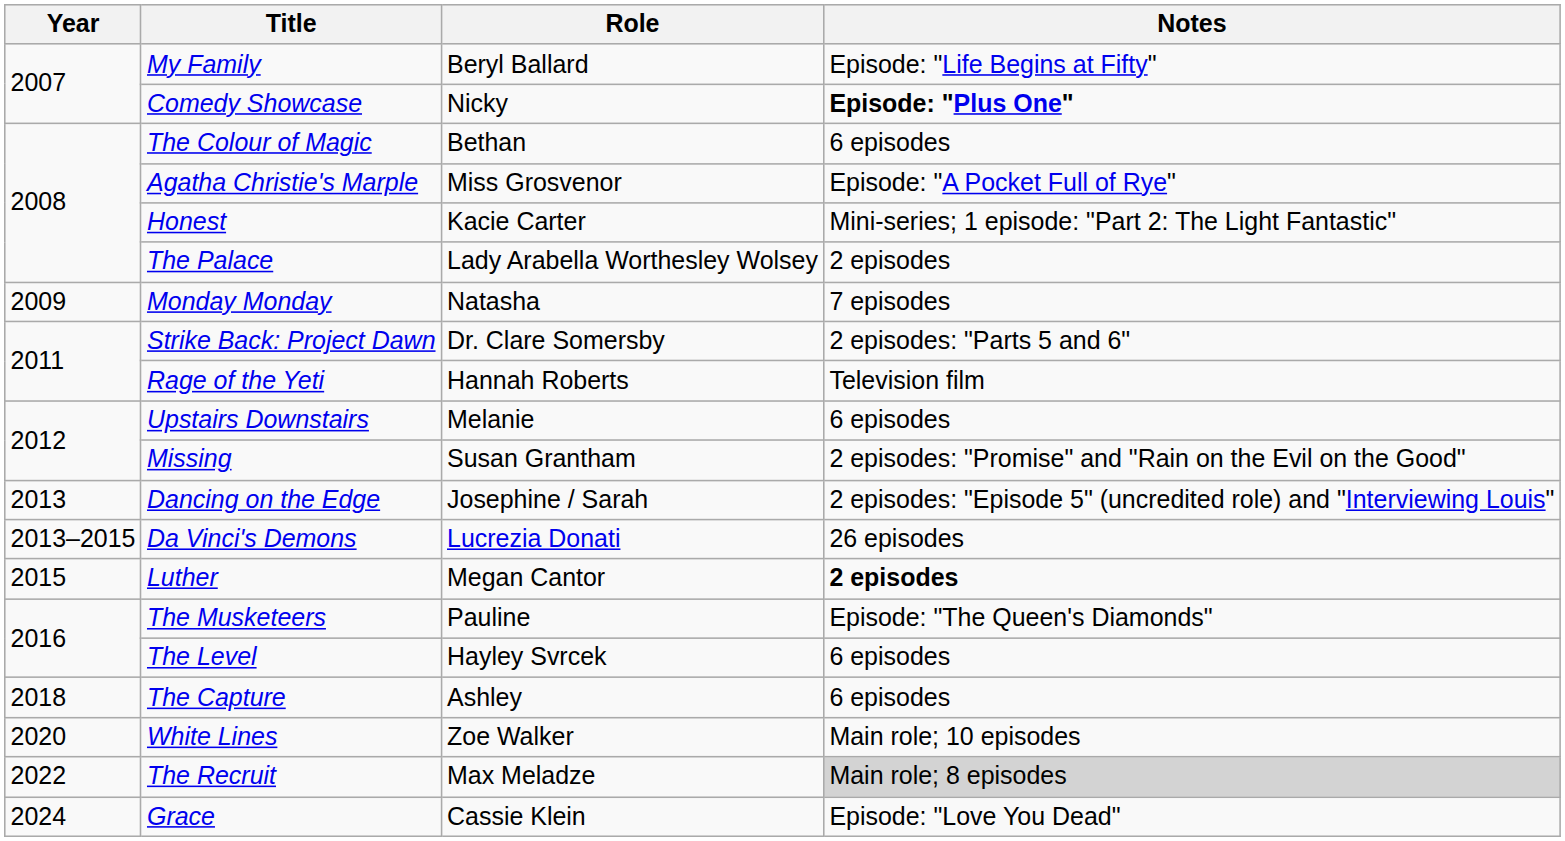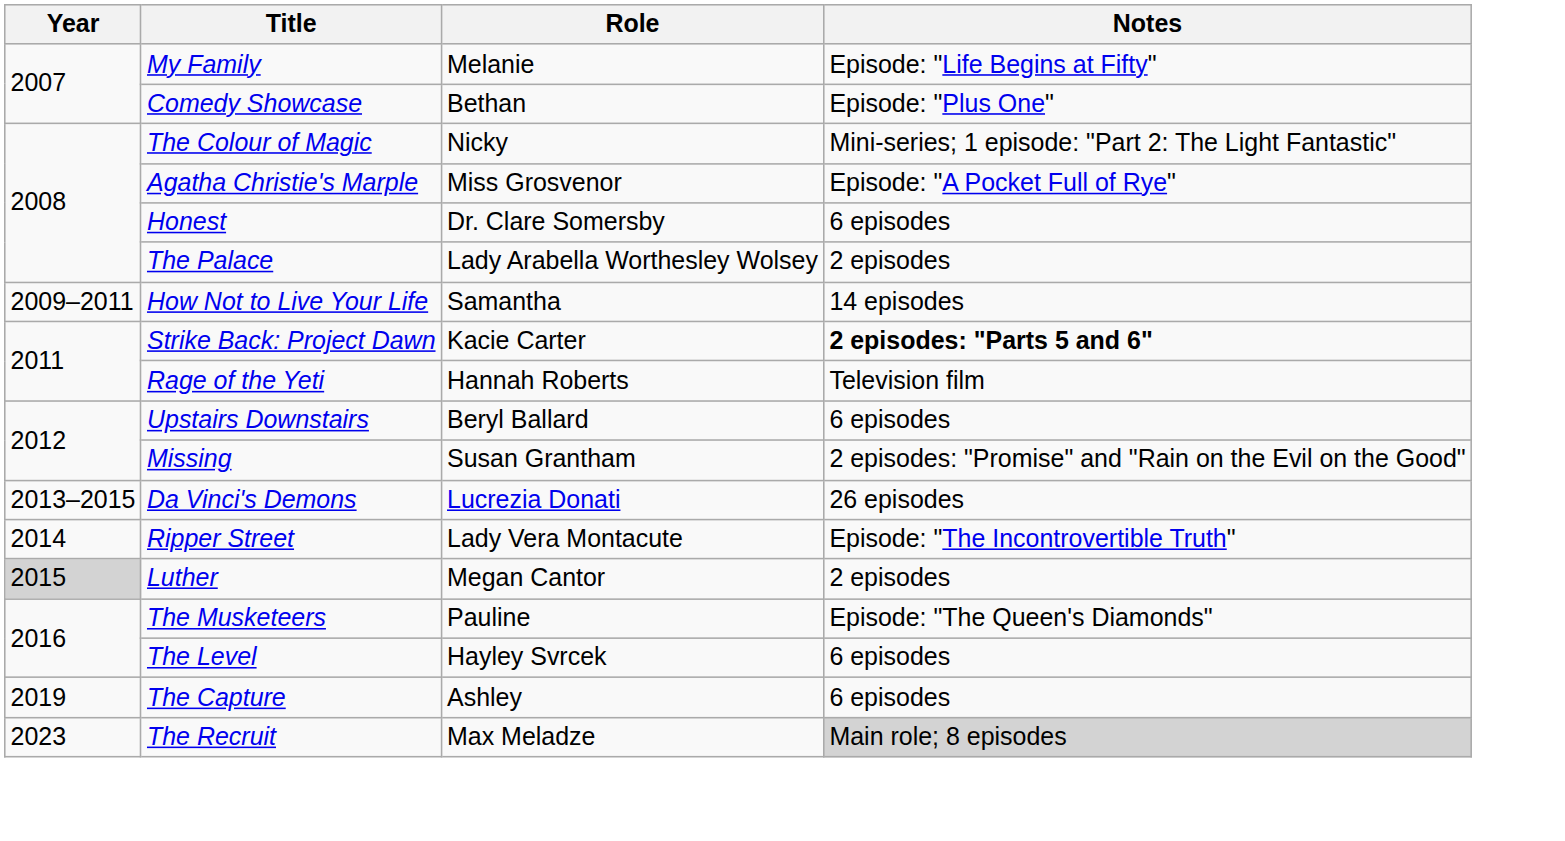My Family | Role: Beryl Ballard -> Melanie
Comedy Showcase | Role: Nicky -> Bethan
Comedy Showcase | Notes: bold -> normal
The Colour of Magic | Role: Bethan -> Nicky
The Colour of Magic | Notes: 6 episodes -> Mini-series; 1 episode: "Part 2: The Light Fantastic"
Honest | Role: Kacie Carter -> Dr. Clare Somersby
Honest | Notes: Mini-series; 1 episode: "Part 2: The Light Fantastic" -> 6 episodes
- row: 2009 | Monday Monday | Natasha | 7 episodes
+ row: 2009–2011 | How Not to Live Your Life | Samantha | 14 episodes
Strike Back: Project Dawn | Role: Dr. Clare Somersby -> Kacie Carter
Strike Back: Project Dawn | Notes: normal -> bold
Upstairs Downstairs | Role: Melanie -> Beryl Ballard
- row: 2013 | Dancing on the Edge | Josephine / Sarah | 2 episodes: "Episode 5" (uncredited role) and "Interviewing Louis"
+ row: 2014 | Ripper Street | Lady Vera Montacute | Episode: "The Incontrovertible Truth"
Luther | Year: no background -> lightgrey background
Luther | Notes: bold -> normal
The Capture | Year: 2018 -> 2019
- row: 2020 | White Lines | Zoe Walker | Main role; 10 episodes
The Recruit | Year: 2022 -> 2023
- row: 2024 | Grace | Cassie Klein | Episode: "Love You Dead"
